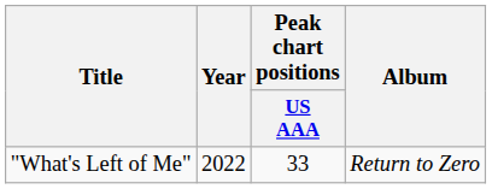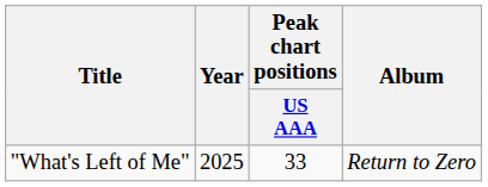"What's Left of Me" | Year: 2022 -> 2025
